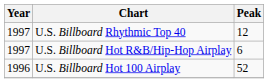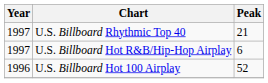U.S. Billboard Rhythmic Top 40 | Peak: 12 -> 21
